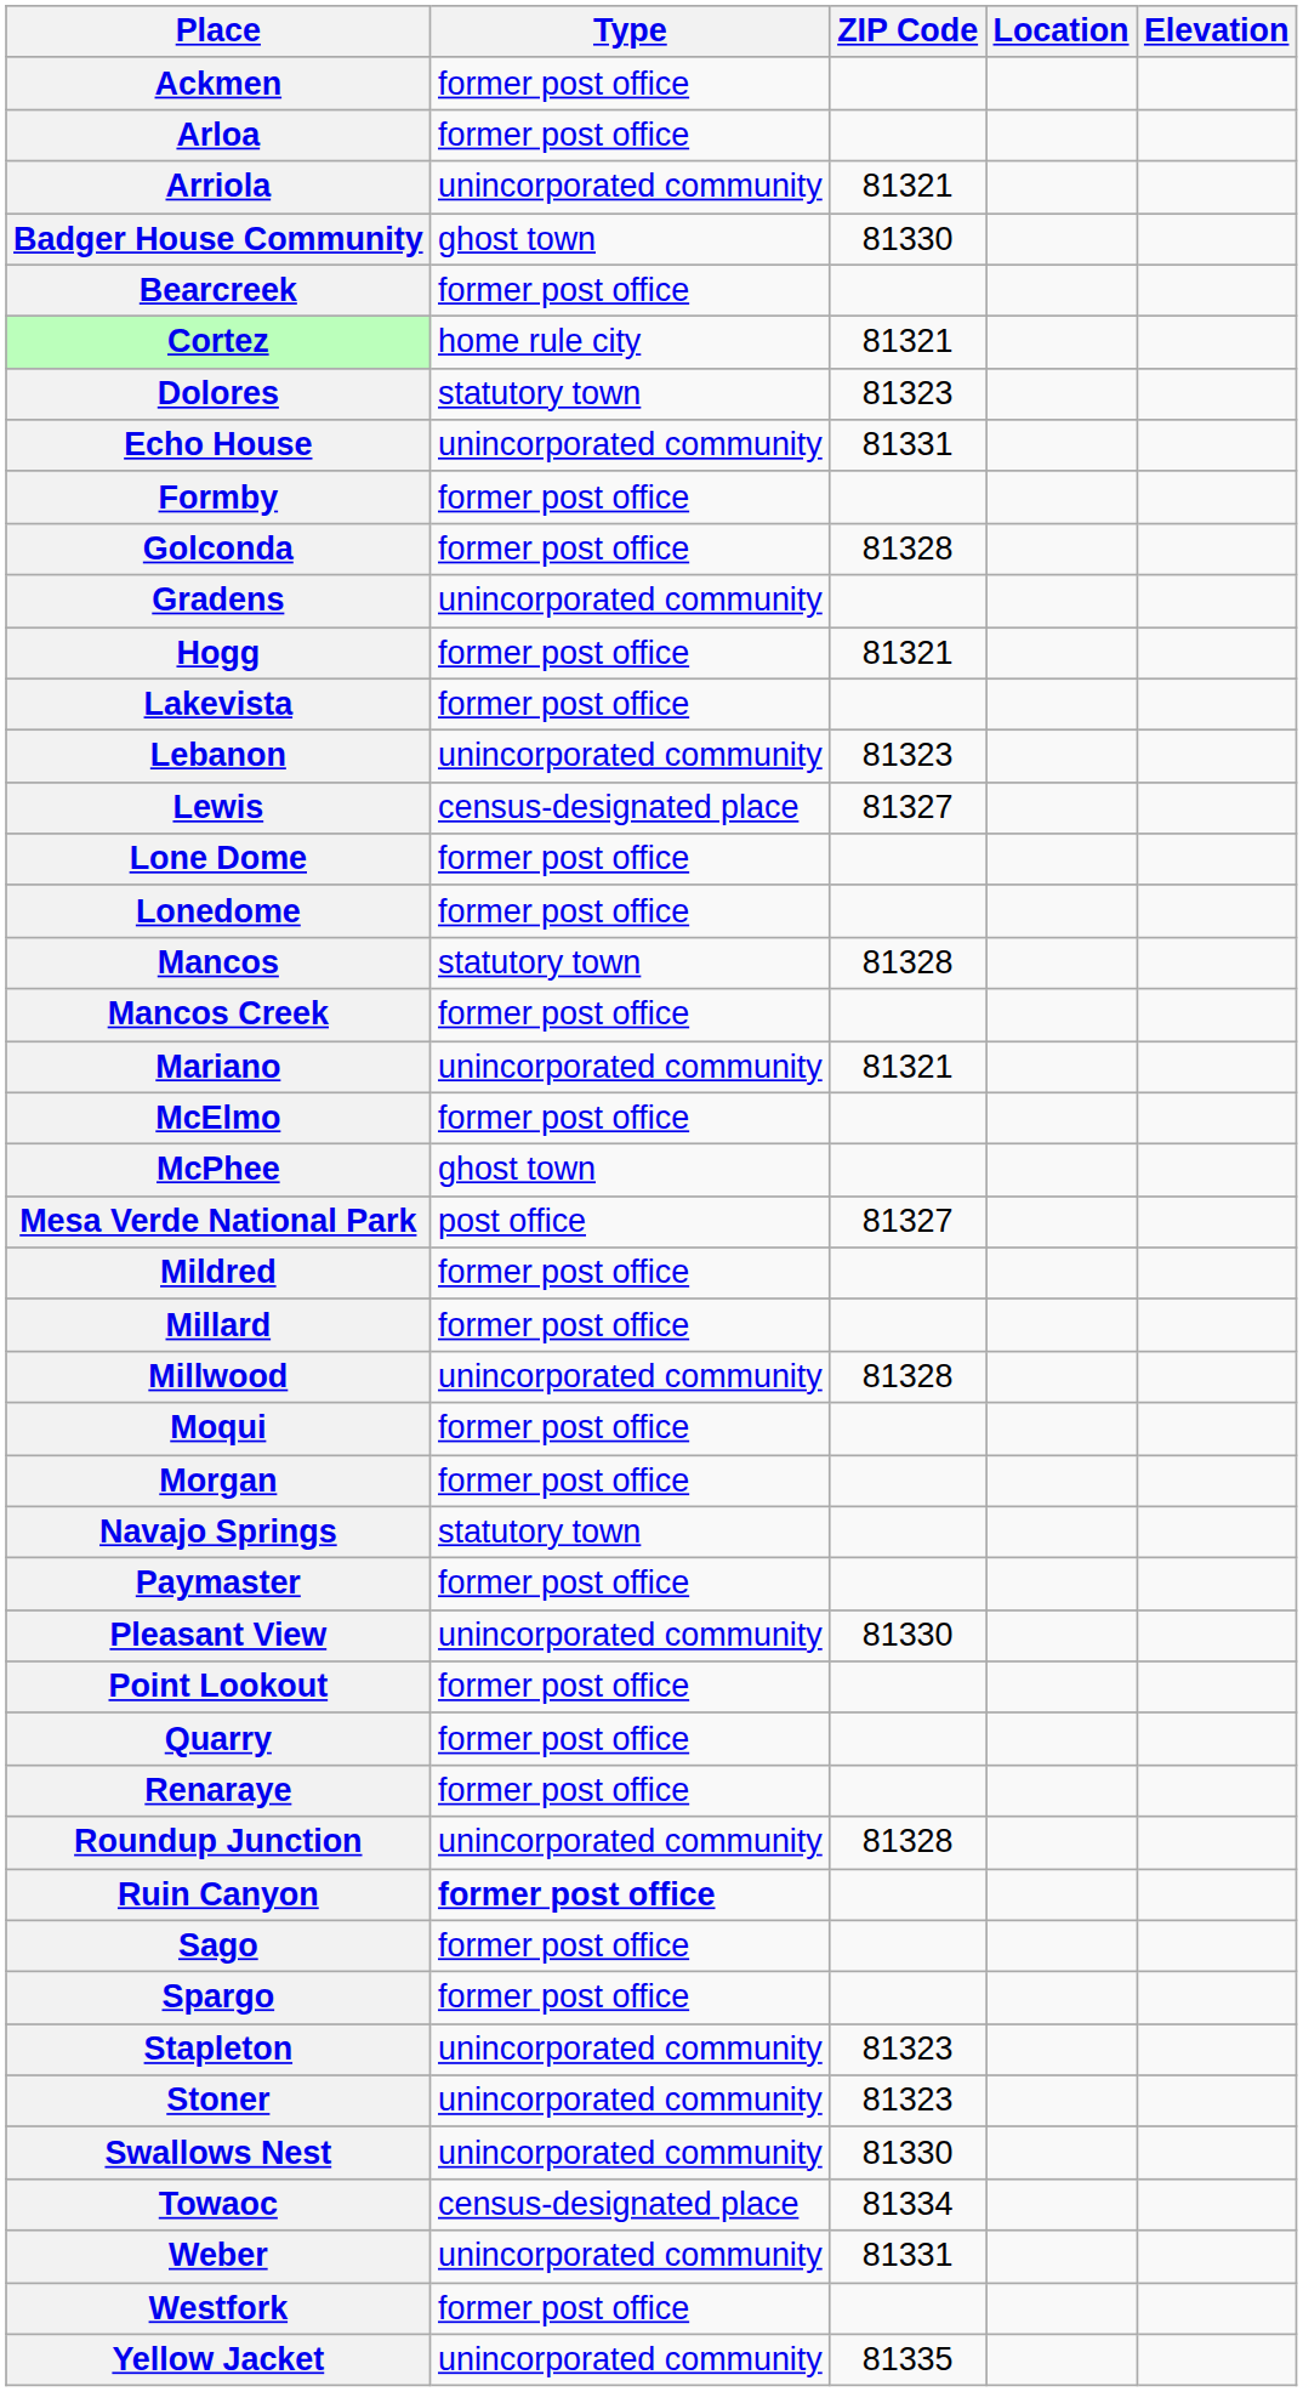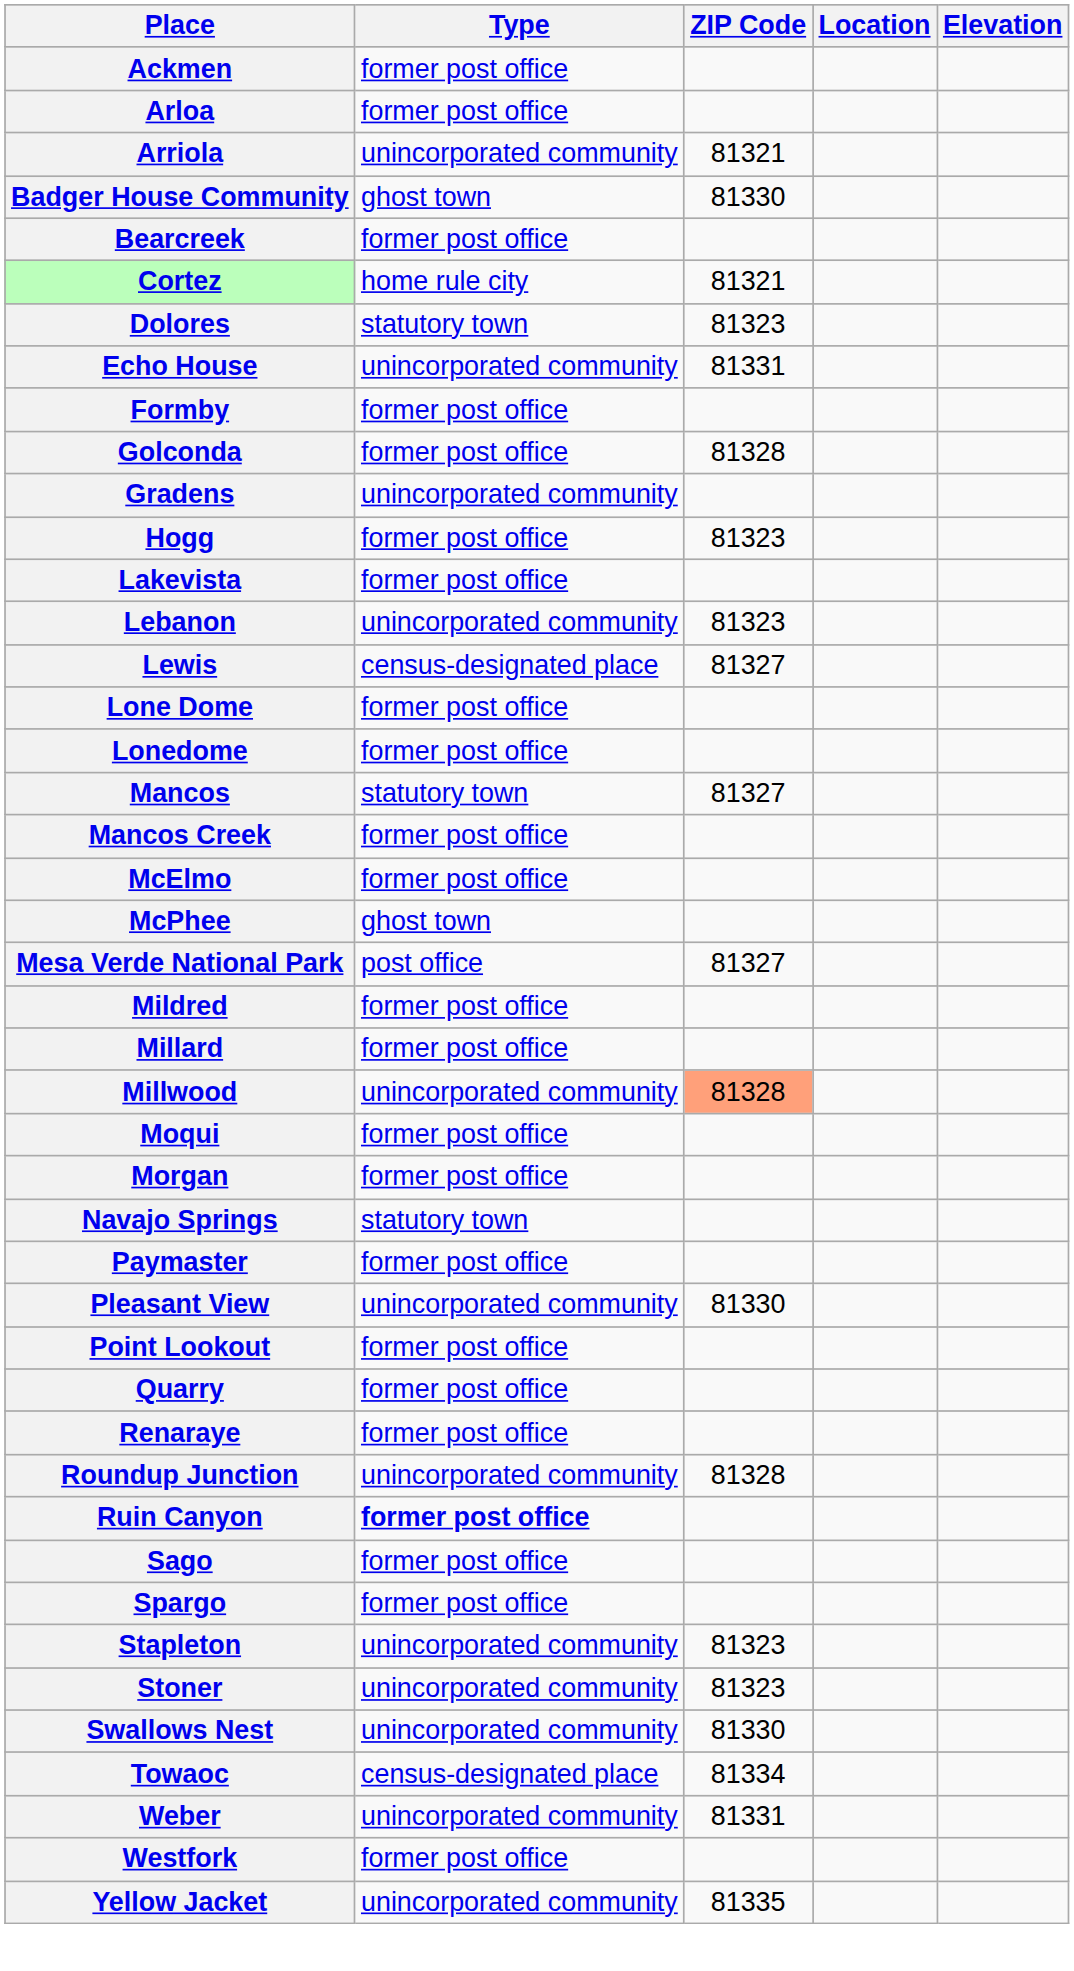Hogg | ZIP Code: 81321 -> 81323
Mancos | ZIP Code: 81328 -> 81327
- row: Mariano | unincorporated community | 81321
Millwood | ZIP Code: no background -> lightsalmon background
